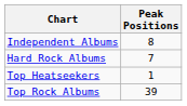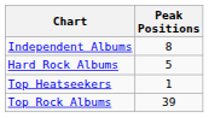Hard Rock Albums | Peak Positions: 7 -> 5
